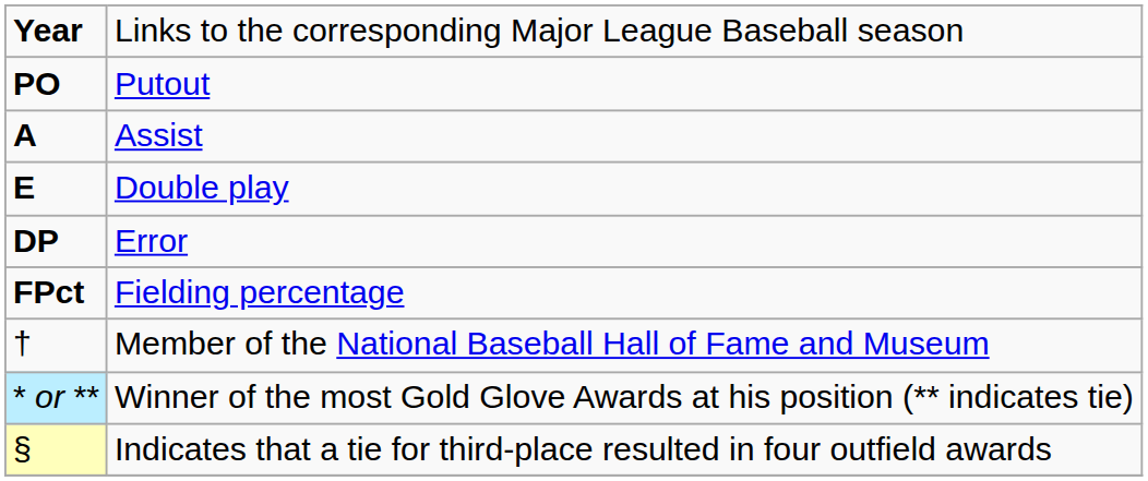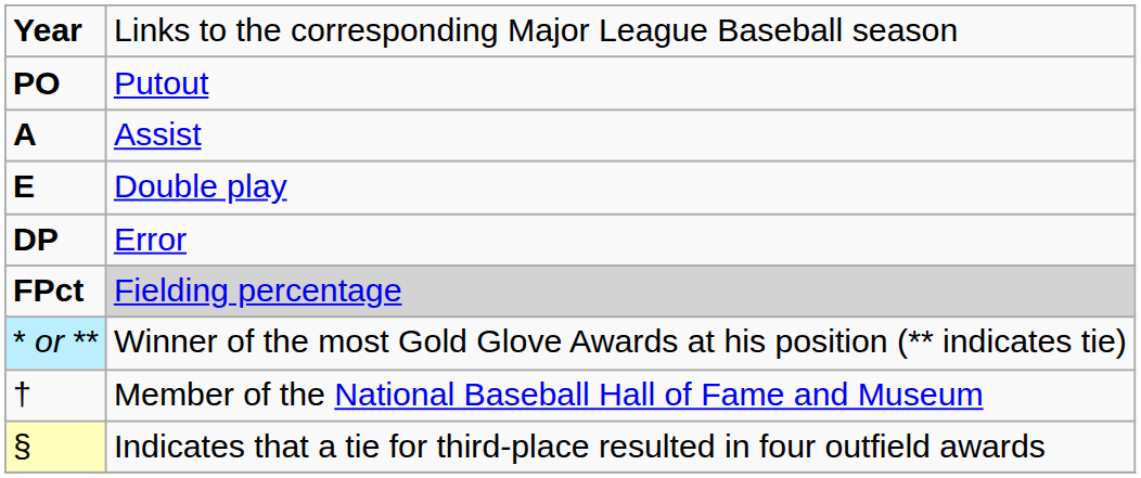FPct | column 2: no background -> lightgrey background
rows swapped: * or ** <-> †
